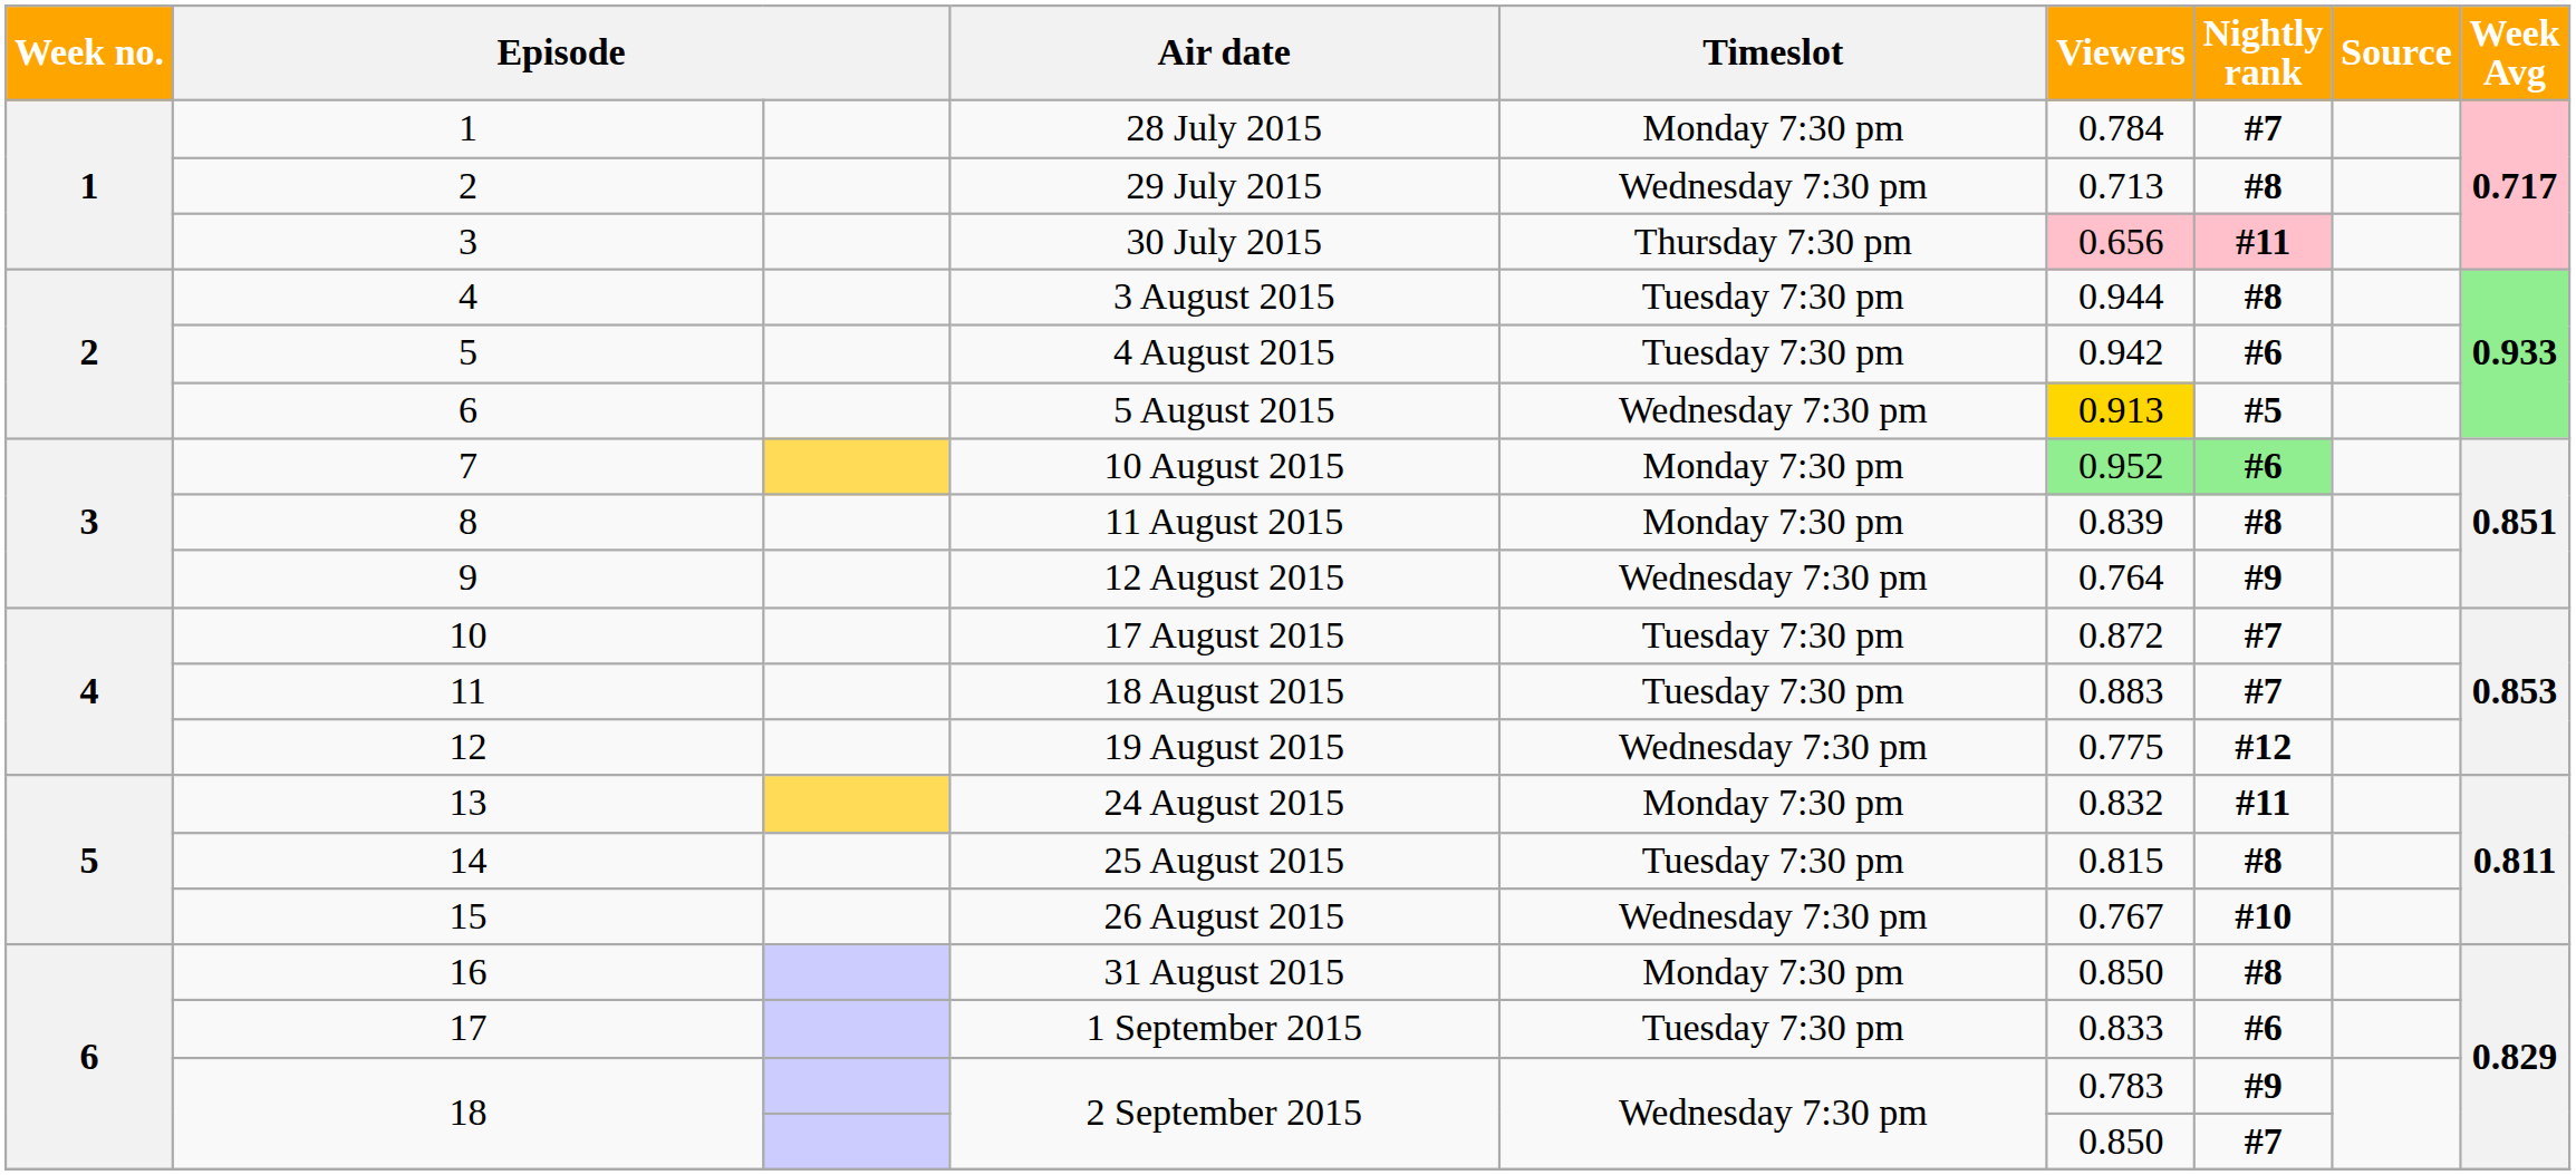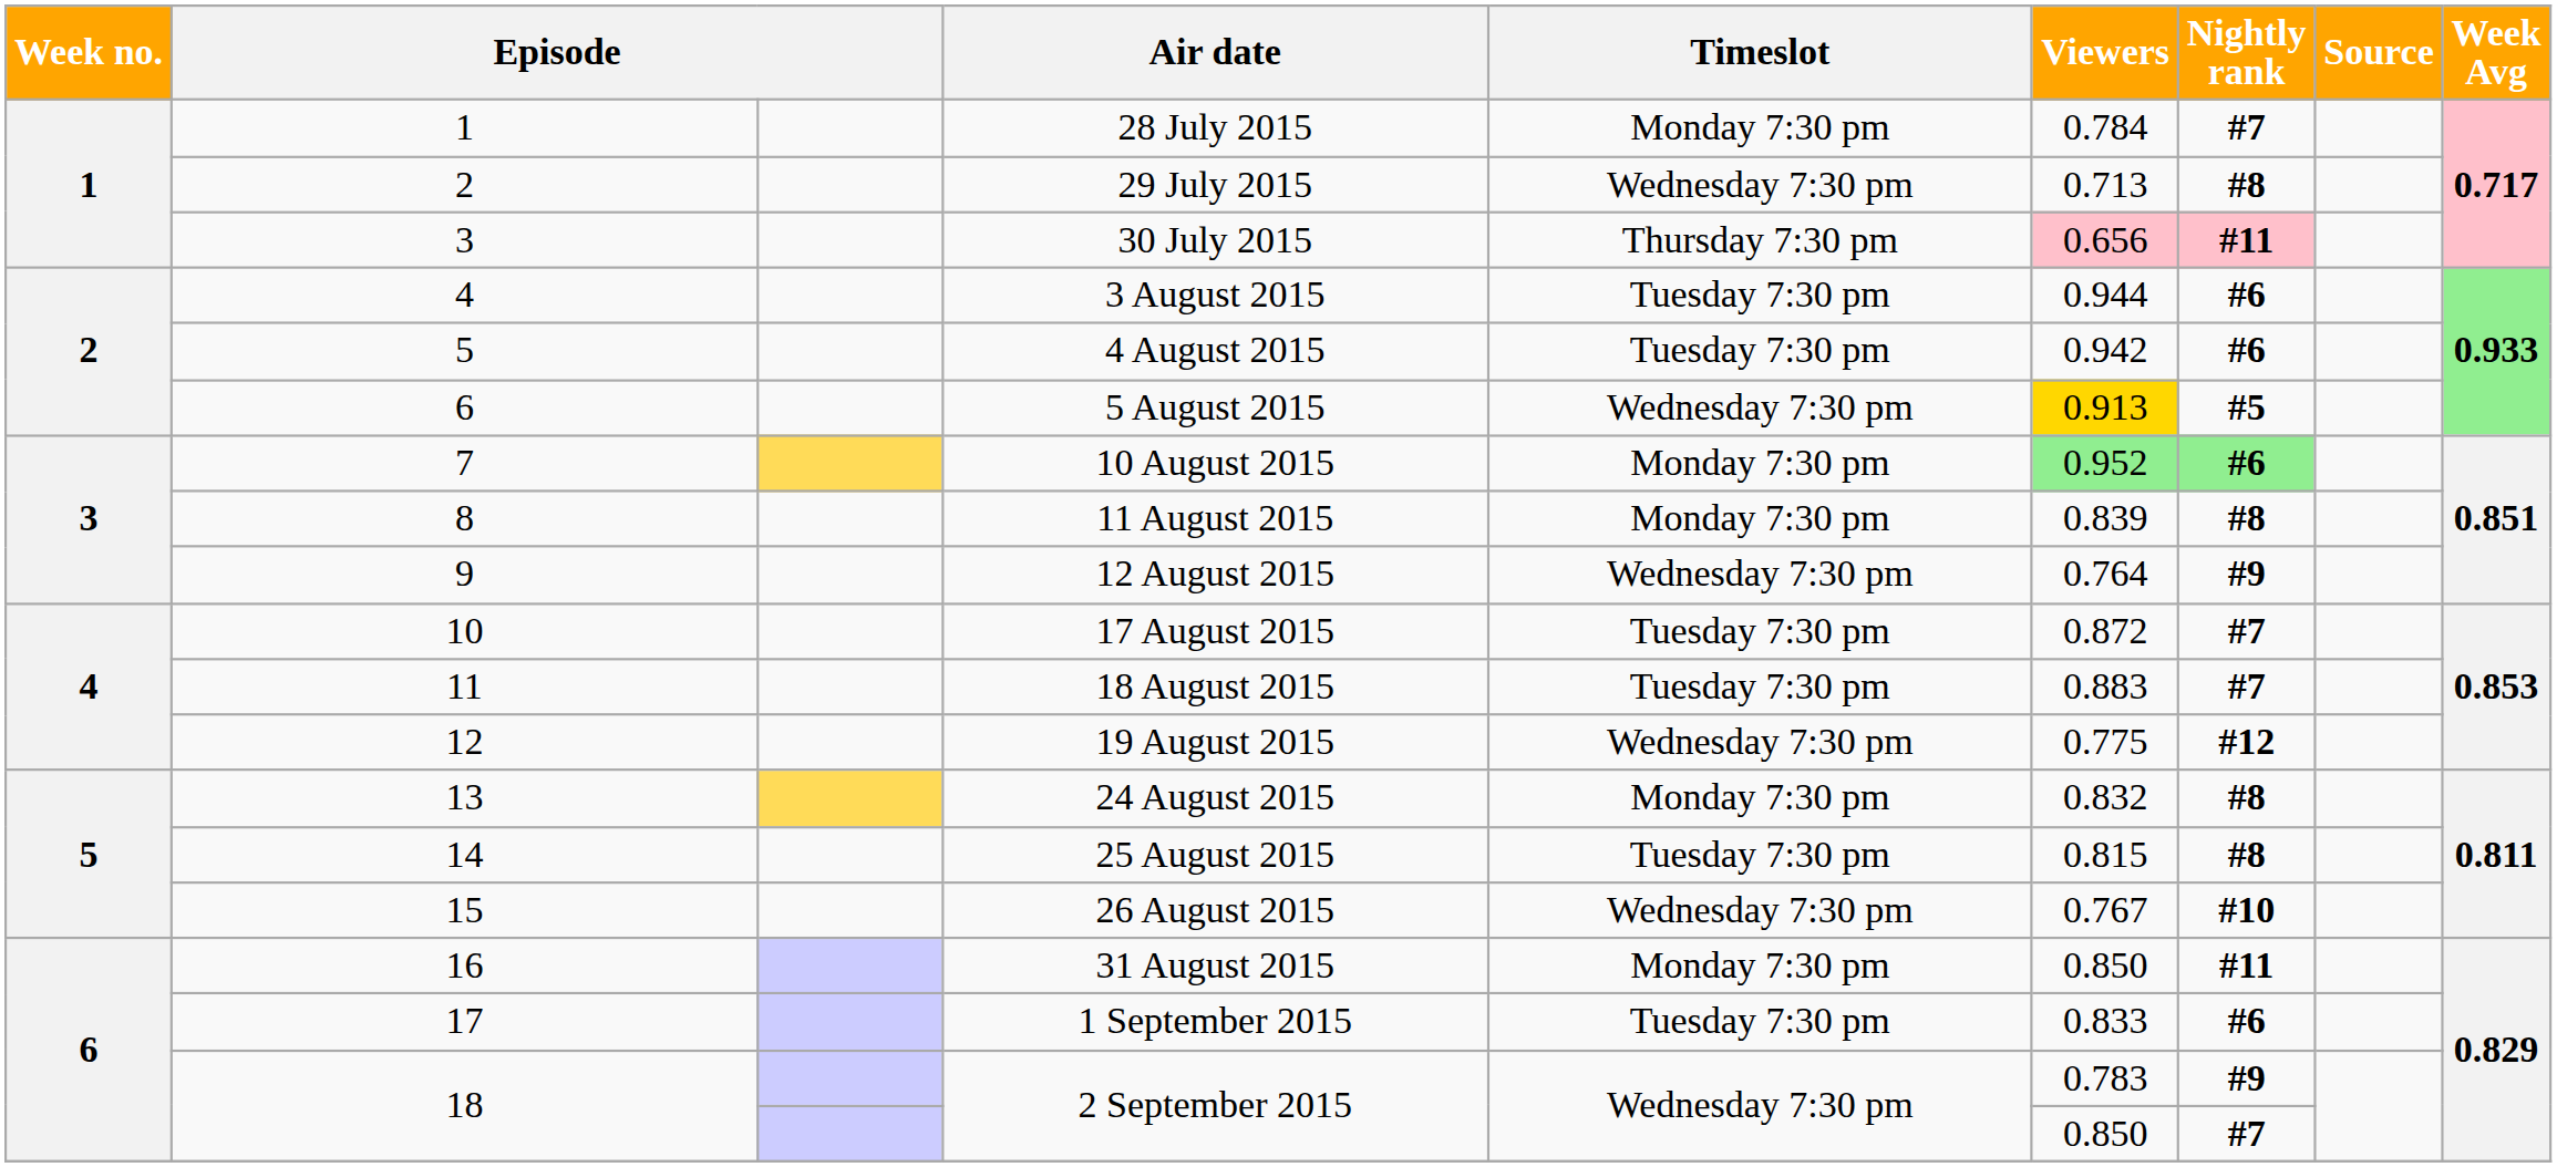3 August 2015 | Nightly rank: #8 -> #6
24 August 2015 | Nightly rank: #11 -> #8
31 August 2015 | Nightly rank: #8 -> #11
